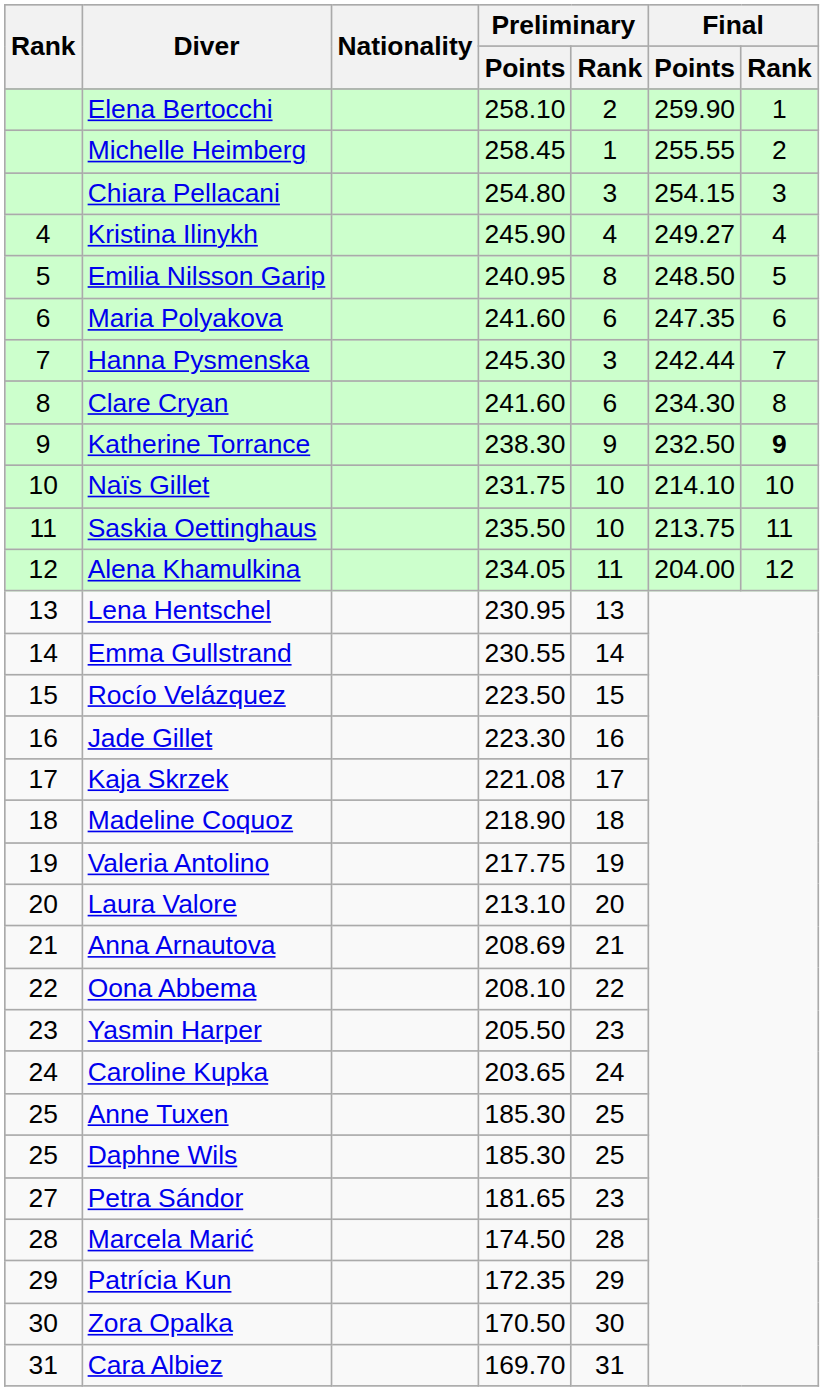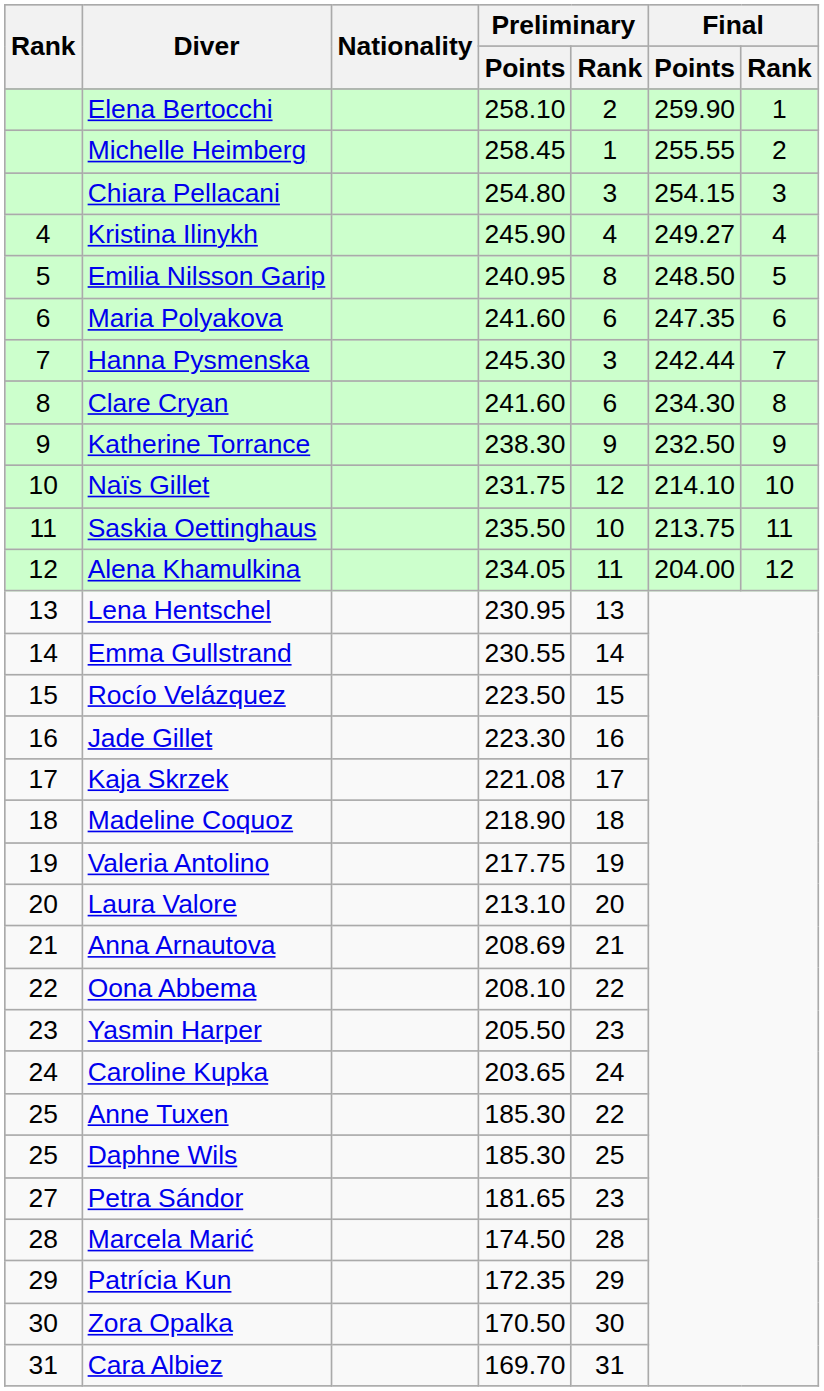Katherine Torrance | Final / Rank: bold -> normal
Naïs Gillet | Preliminary / Rank: 10 -> 12
Anne Tuxen | Preliminary / Rank: 25 -> 22
